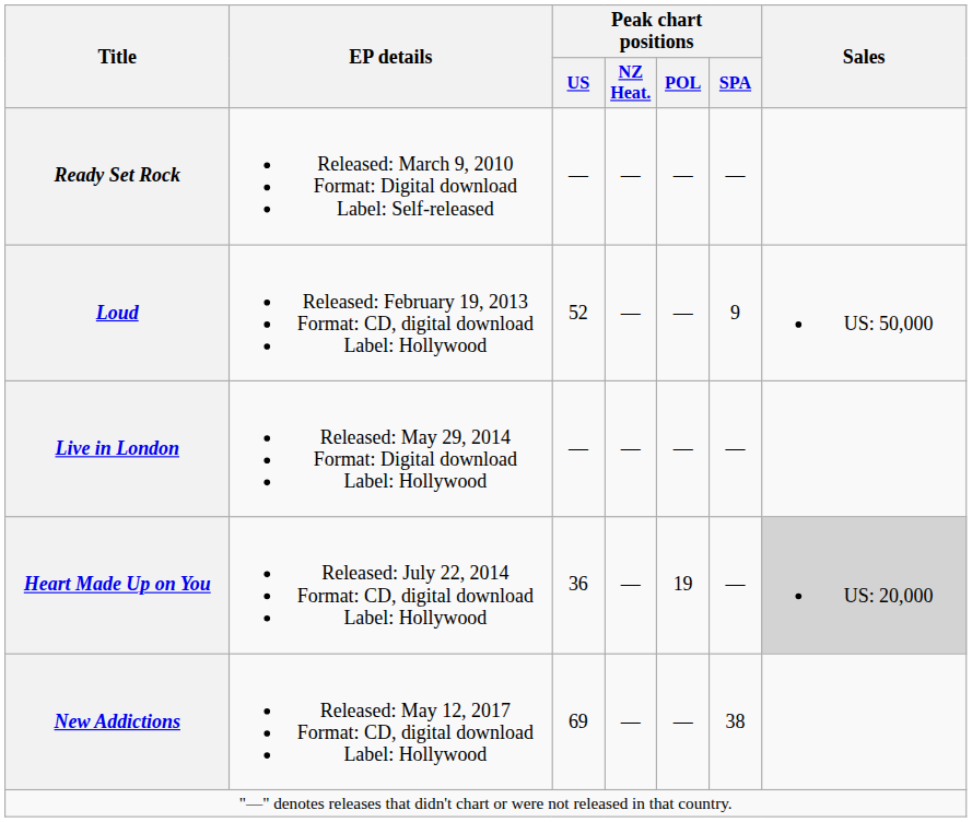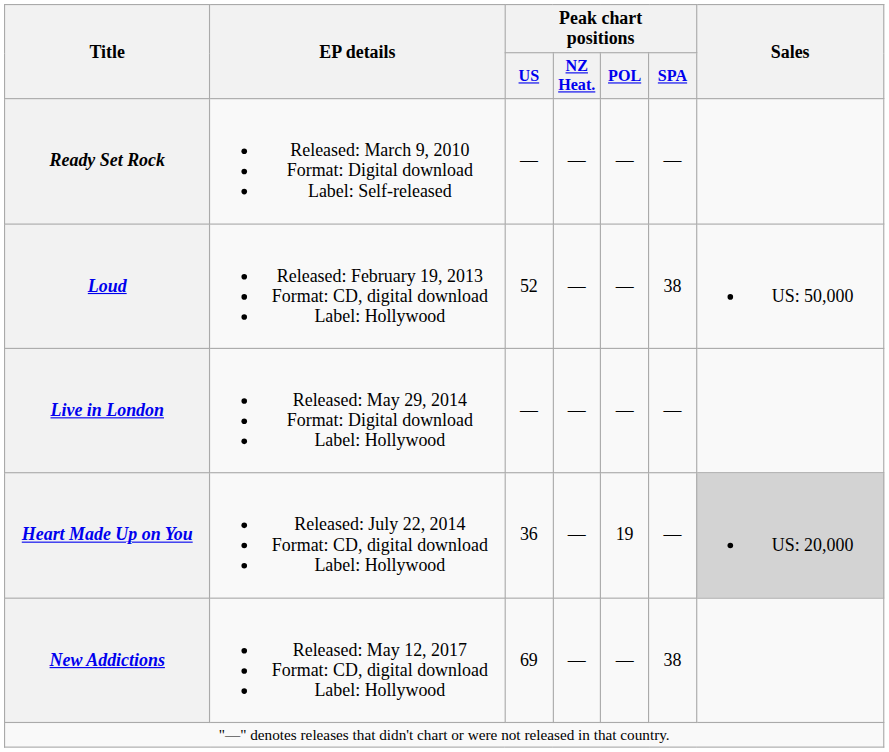Loud | Peak chart positions / SPA: 9 -> 38
